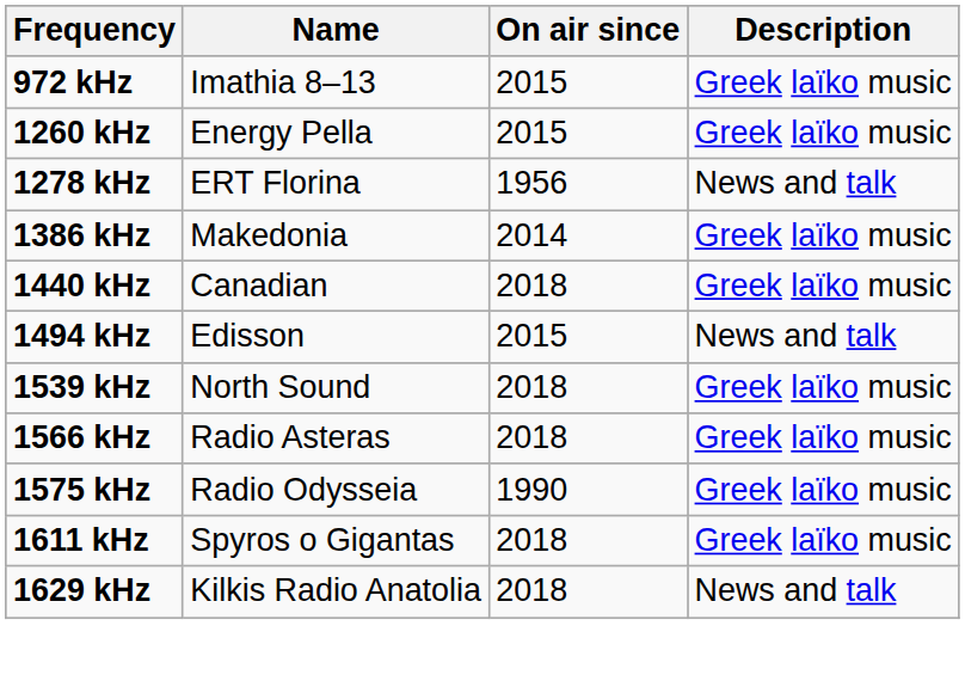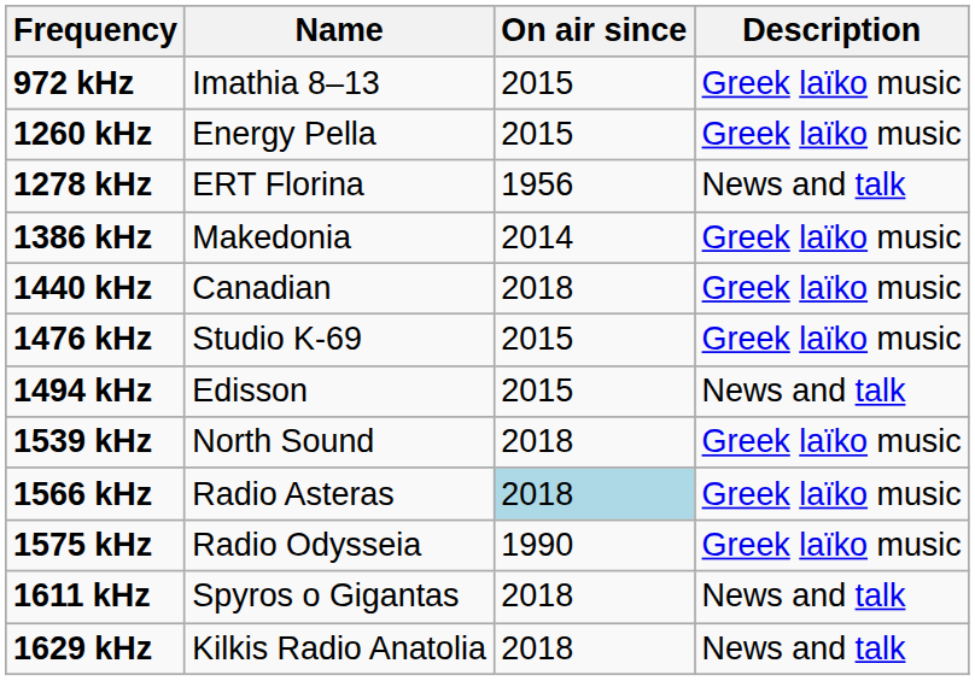+ row: 1476 kHz | Studio K-69 | 2015 | Greek laïko music
1566 kHz | On air since: no background -> lightblue background
1611 kHz | Description: Greek laïko music -> News and talk
